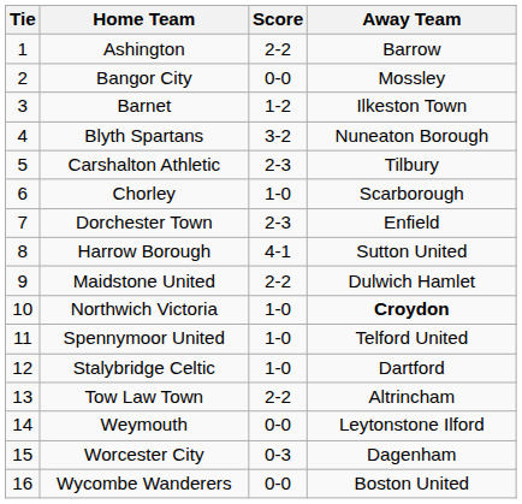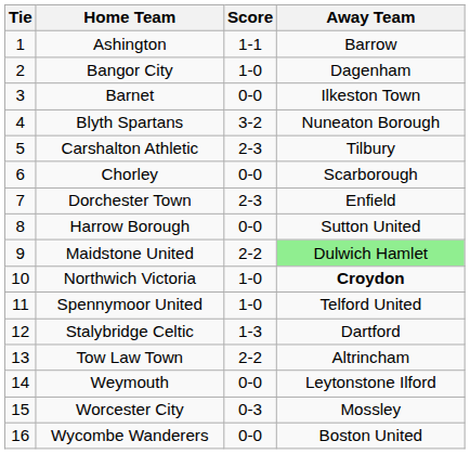Ashington | Score: 2-2 -> 1-1
Bangor City | Score: 0-0 -> 1-0
Bangor City | Away Team: Mossley -> Dagenham
Barnet | Score: 1-2 -> 0-0
Chorley | Score: 1-0 -> 0-0
Harrow Borough | Score: 4-1 -> 0-0
Maidstone United | Away Team: no background -> lightgreen background
Stalybridge Celtic | Score: 1-0 -> 1-3
Worcester City | Away Team: Dagenham -> Mossley
